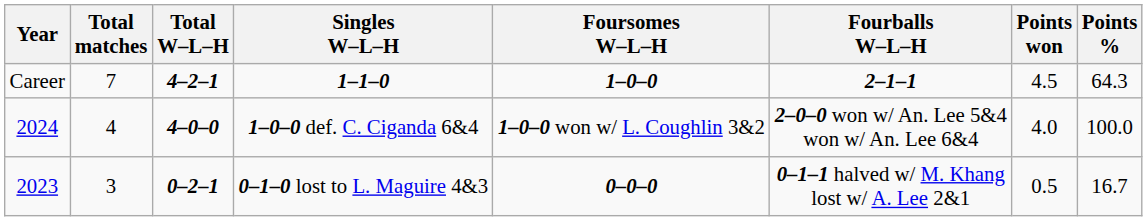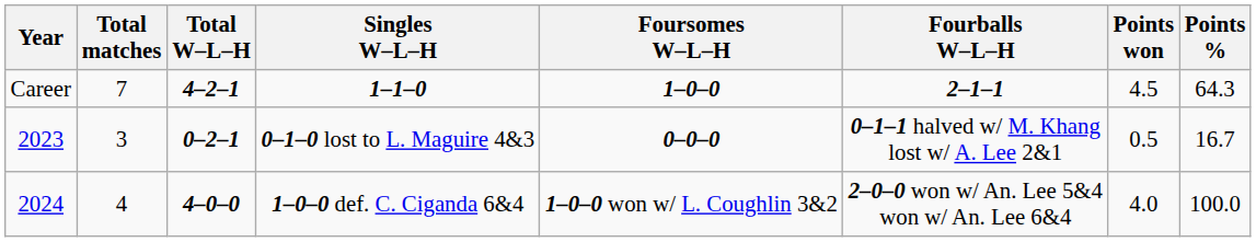rows swapped: 0–1–0 lost to L. Maguire 4&3 <-> 1–0–0 def. C. Ciganda 6&4
